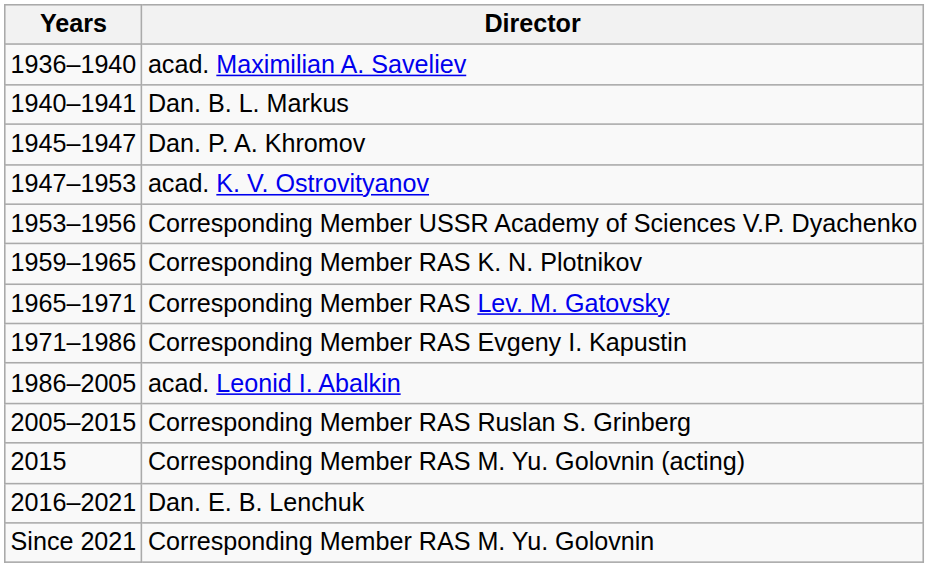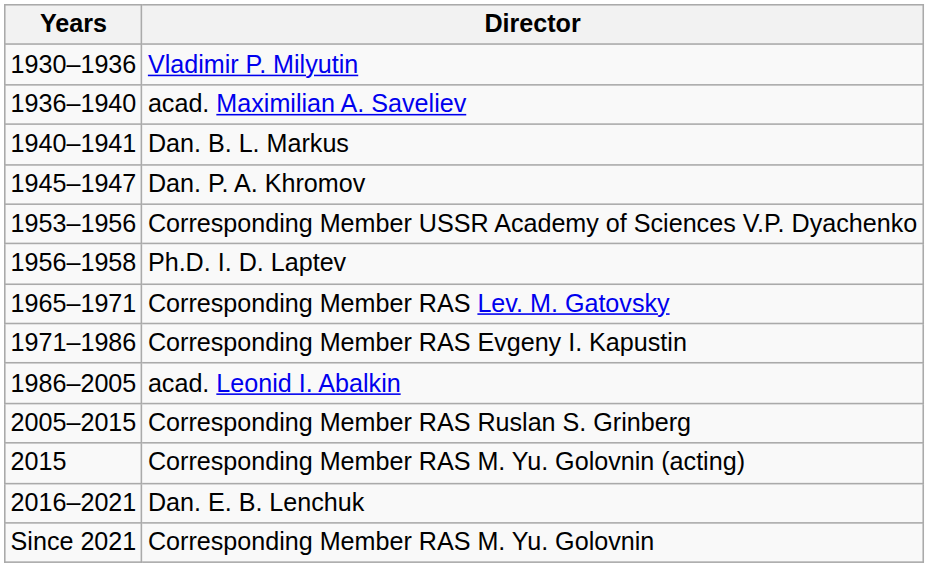+ row: 1930–1936 | Vladimir P. Milyutin
- row: 1947–1953 | acad. K. V. Ostrovityanov
+ row: 1956–1958 | Ph.D. I. D. Laptev
- row: 1959–1965 | Corresponding Member RAS K. N. Plotnikov
